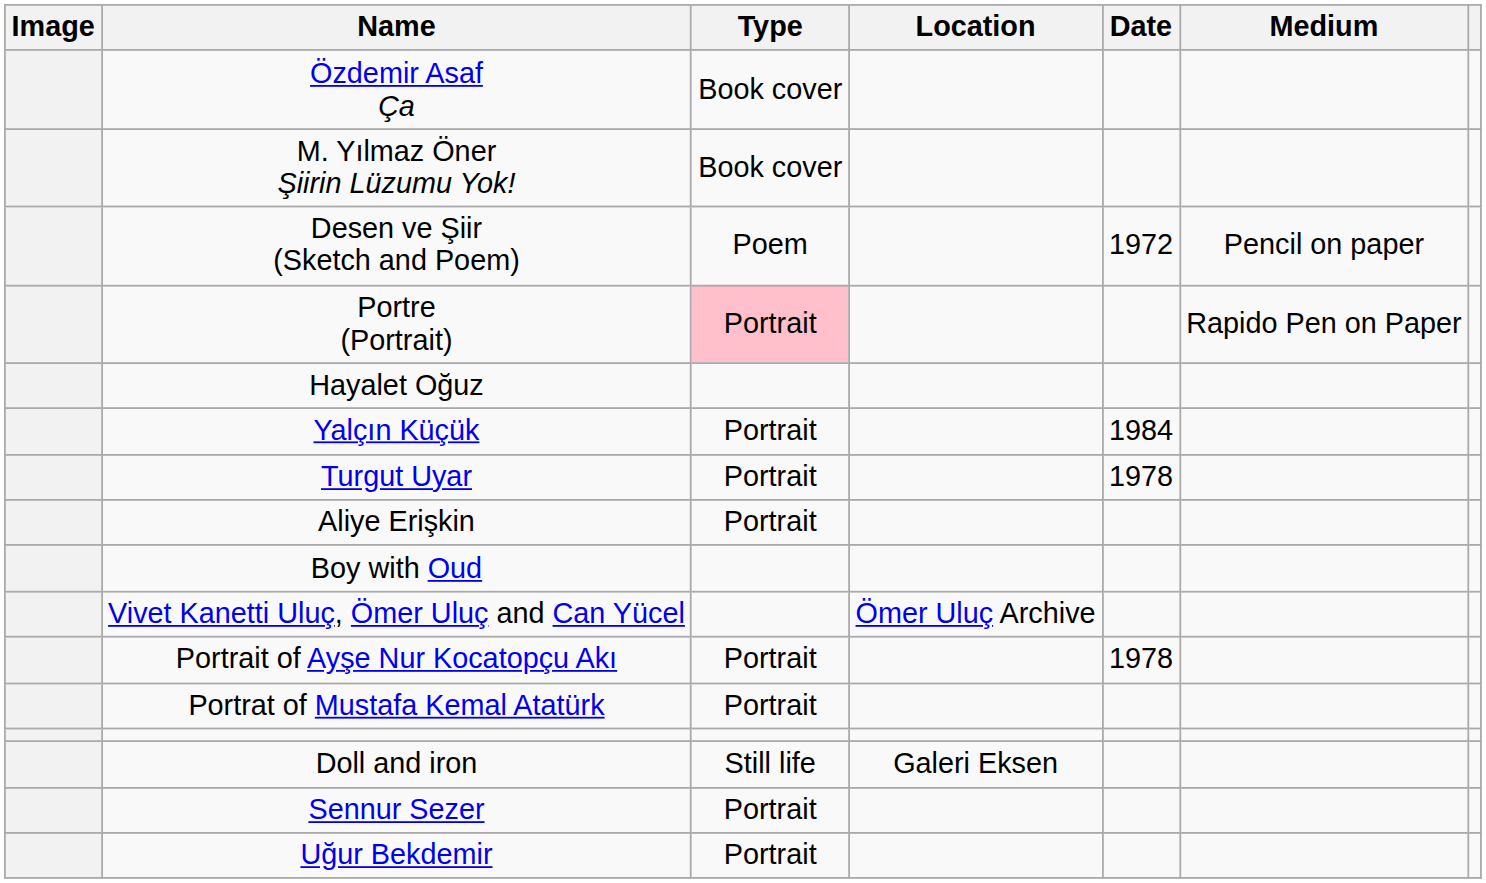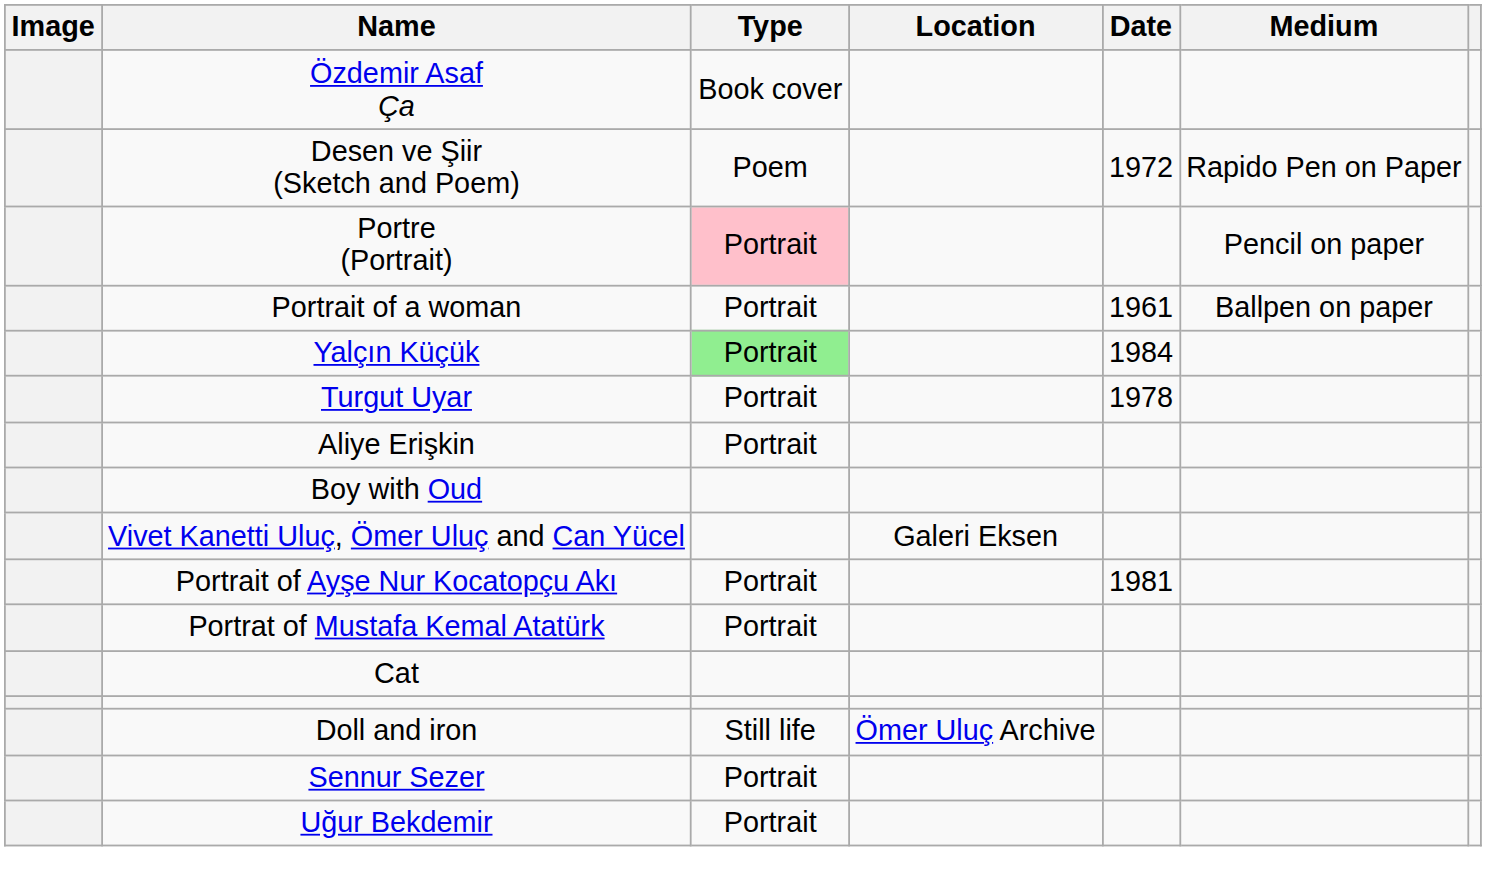- row: M. Yılmaz Öner Şiirin Lüzumu Yok! | Book cover
Desen ve Şiir (Sketch and Poem) | Medium: Pencil on paper -> Rapido Pen on Paper
Portre (Portrait) | Medium: Rapido Pen on Paper -> Pencil on paper
+ row: Portrait of a woman | Portrait | 1961 | Ballpen on paper
- row: Hayalet Oğuz
Yalçın Küçük | Type: no background -> lightgreen background
Vivet Kanetti Uluç, Ömer Uluç and Can Yücel | Location: Ömer Uluç Archive -> Galeri Eksen
Portrait of Ayşe Nur Kocatopçu Akı | Date: 1978 -> 1981
+ row: Cat
Doll and iron | Location: Galeri Eksen -> Ömer Uluç Archive
